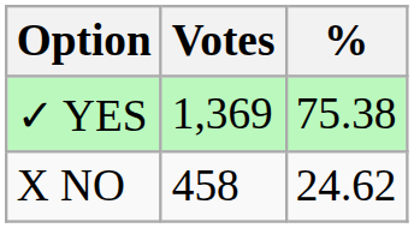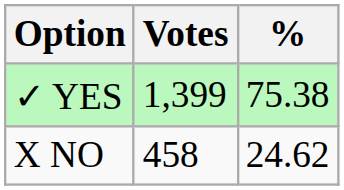✓ YES | Votes: 1,369 -> 1,399
